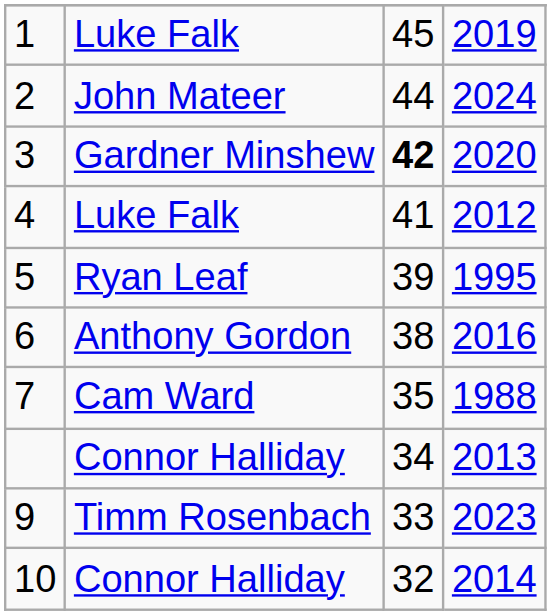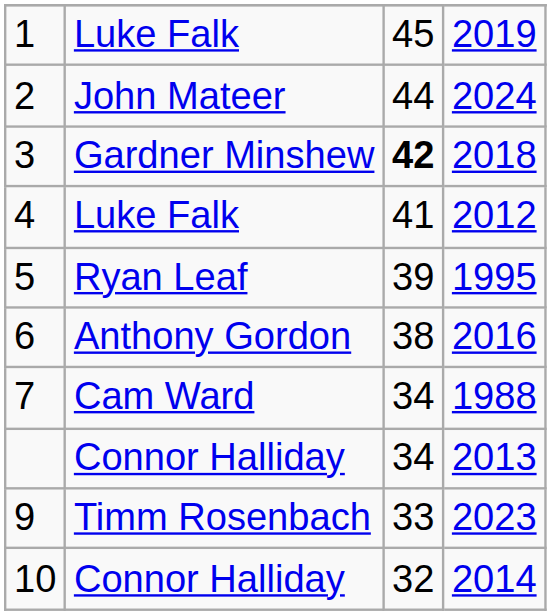3 | column 4: 2020 -> 2018
7 | column 3: 35 -> 34
